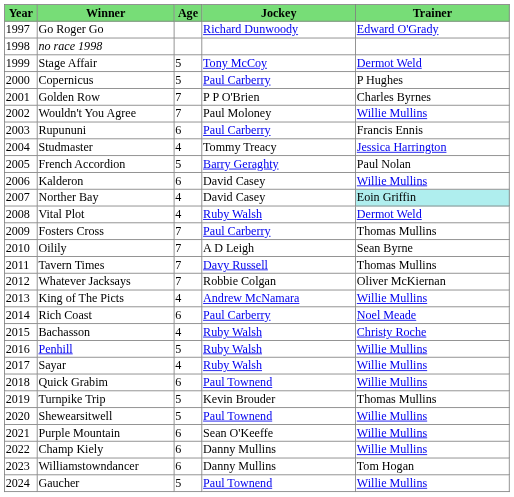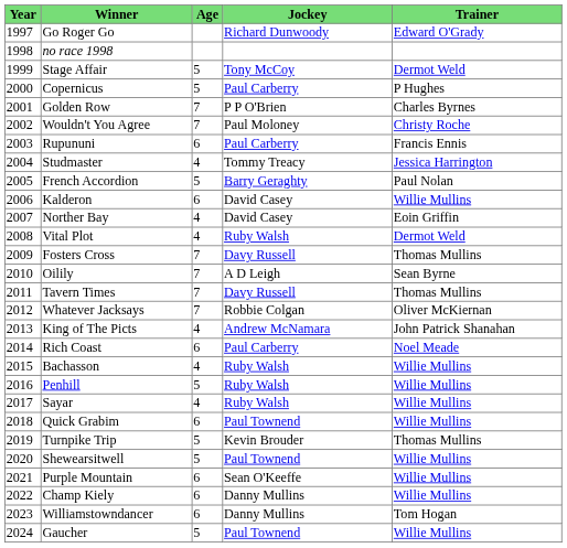Wouldn't You Agree | Trainer: Willie Mullins -> Christy Roche
Norther Bay | Trainer: paleturquoise background -> no background
Fosters Cross | Jockey: Paul Carberry -> Davy Russell
King of The Picts | Trainer: Willie Mullins -> John Patrick Shanahan
Bachasson | Trainer: Christy Roche -> Willie Mullins
